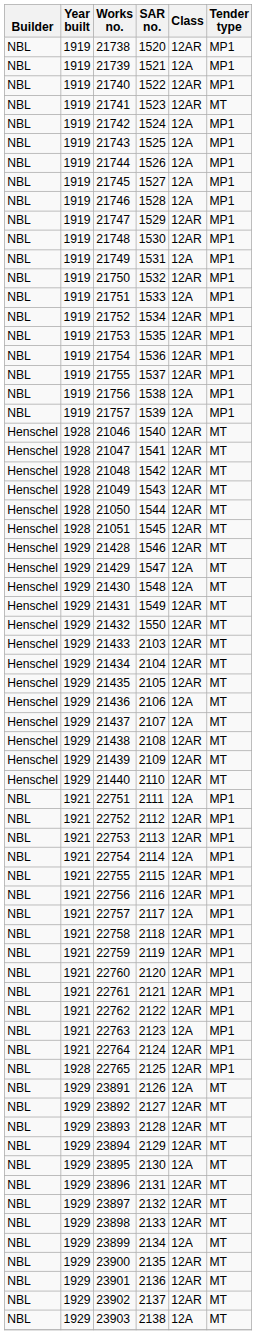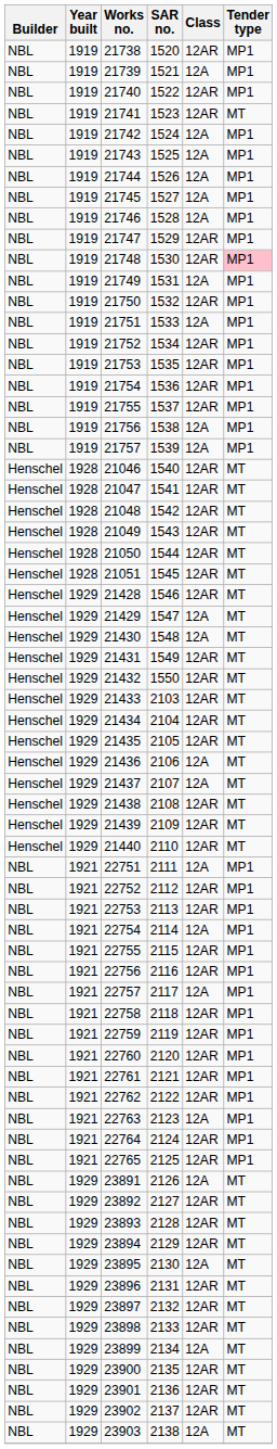21748 | Tender type: no background -> pink background
22765 | Year built: 1928 -> 1921
